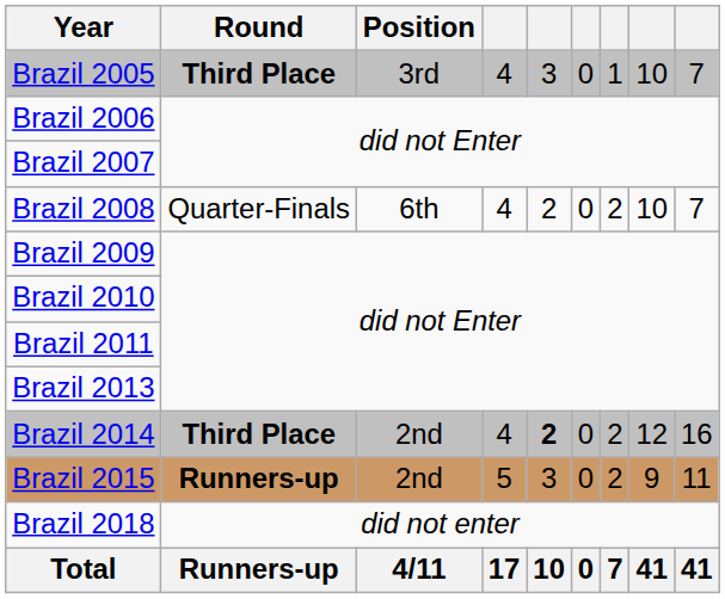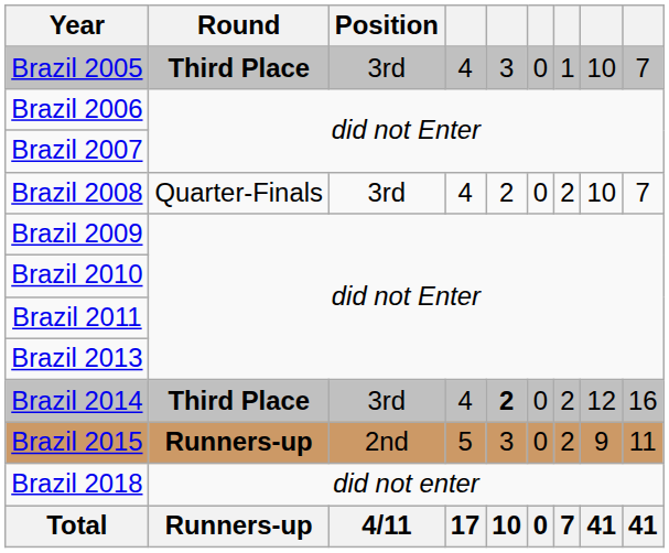Brazil 2008 | Position: 6th -> 3rd
Brazil 2014 | Position: 2nd -> 3rd
